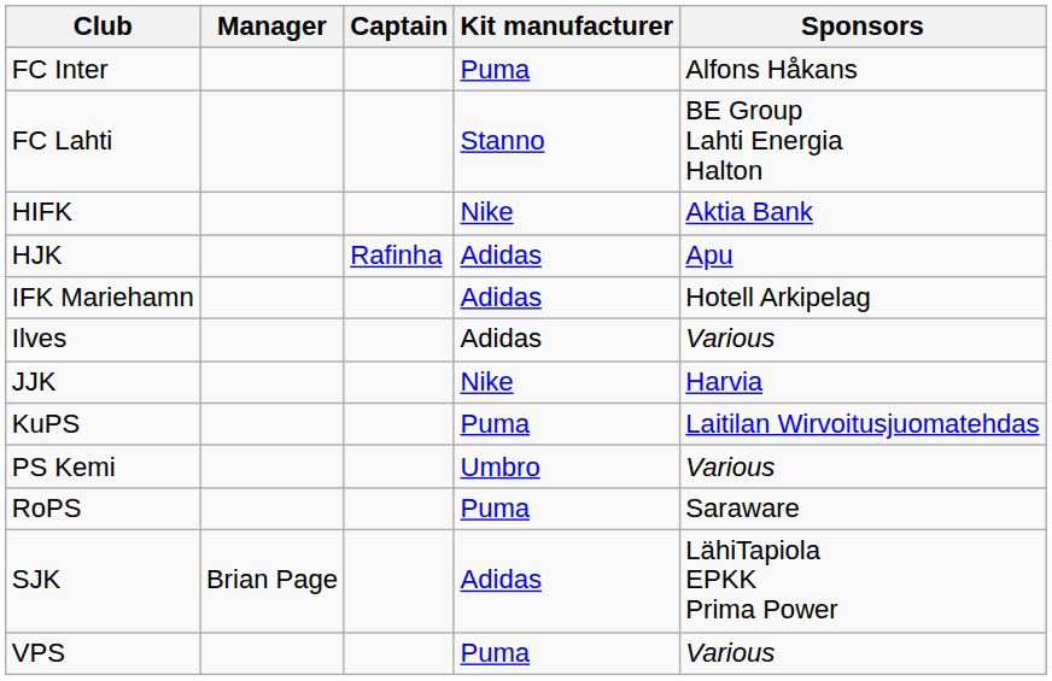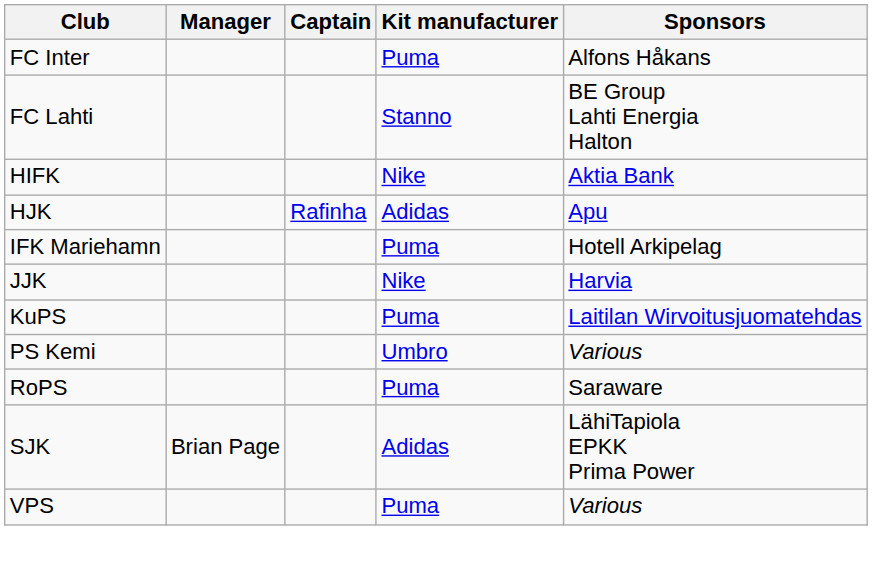IFK Mariehamn | Kit manufacturer: Adidas -> Puma
- row: Ilves | Adidas | Various
